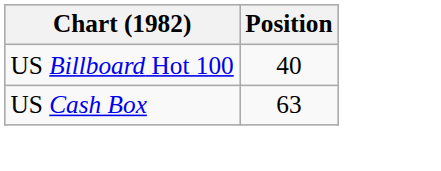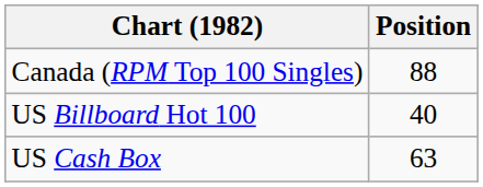+ row: Canada (RPM Top 100 Singles) | 88
